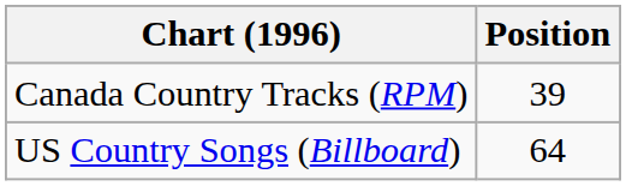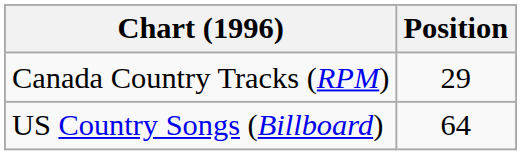Canada Country Tracks (RPM) | Position: 39 -> 29
